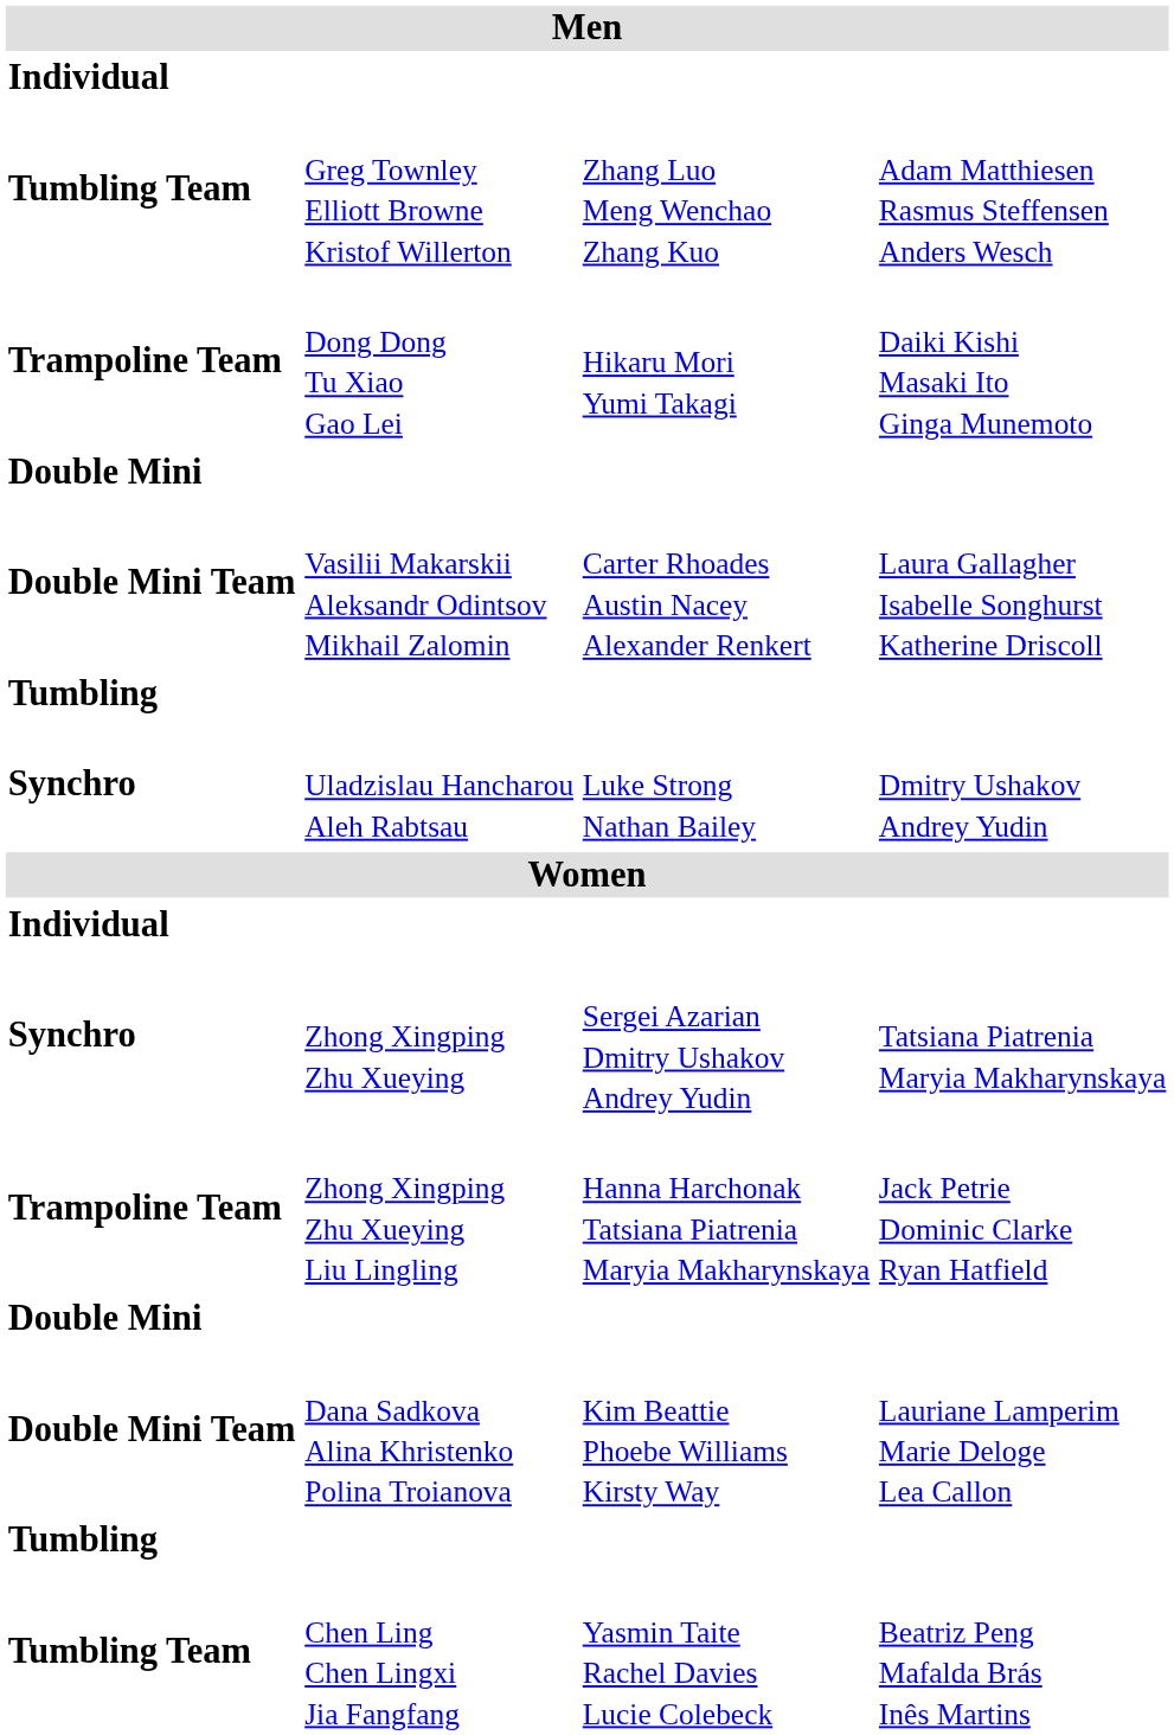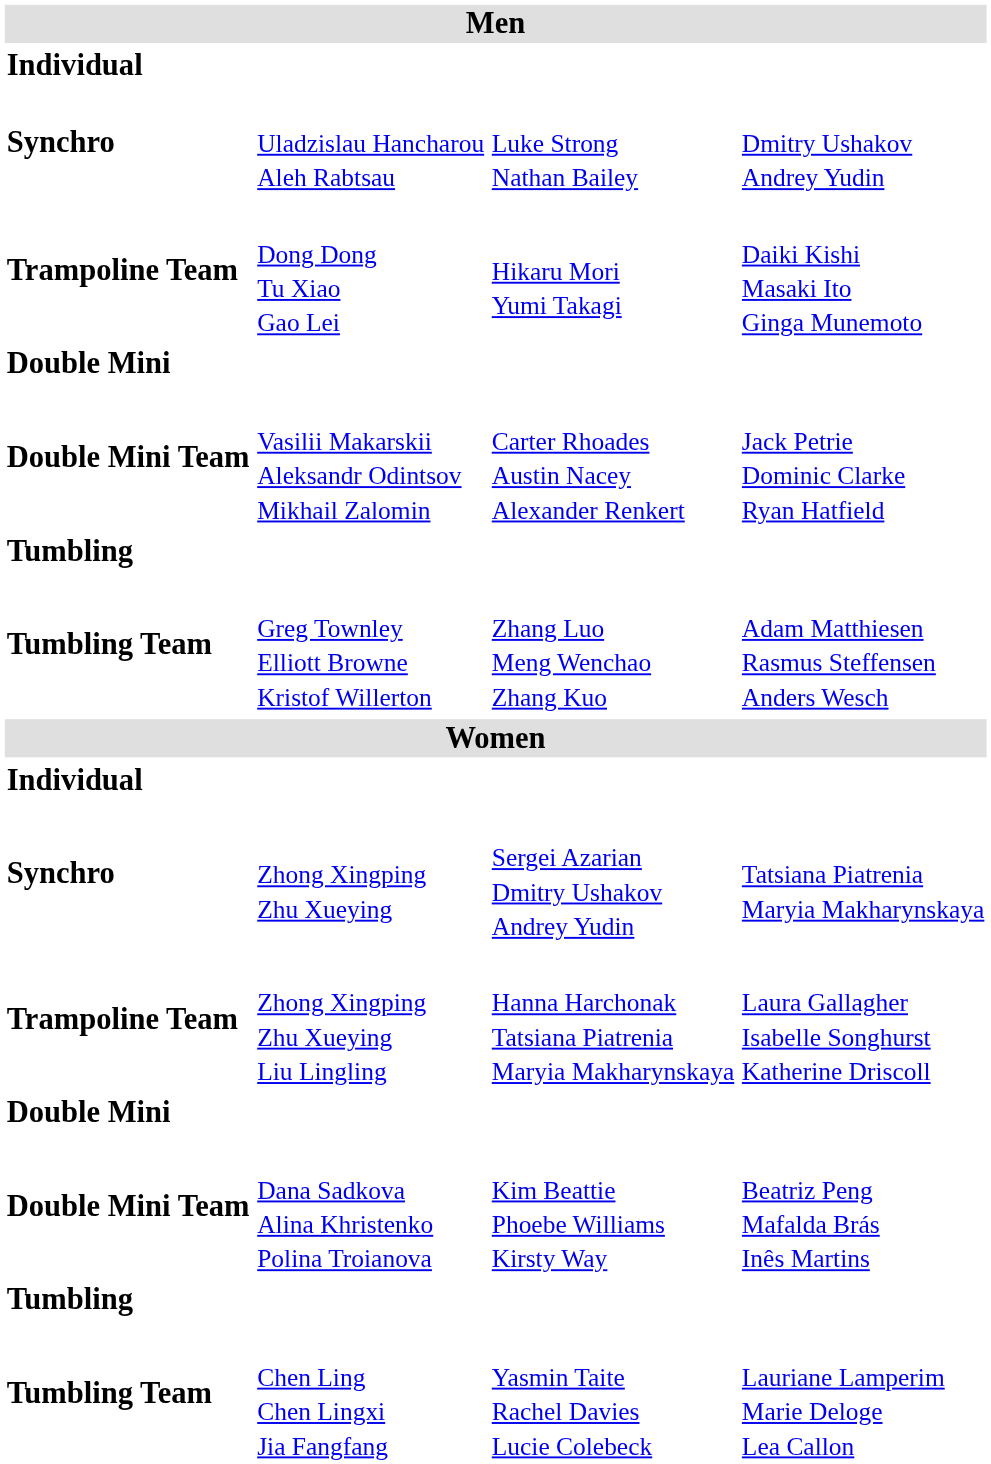rows swapped: Uladzislau Hancharou Aleh Rabtsau <-> Greg Townley Elliott Browne Kristof Willerton
Vasilii Makarskii Aleksandr Odintsov Mikhail Zalomin | column 4: Laura Gallagher Isabelle Songhurst Katherine Driscoll -> Jack Petrie Dominic Clarke Ryan Hatfield
Zhong Xingping Zhu Xueying Liu Lingling | column 4: Jack Petrie Dominic Clarke Ryan Hatfield -> Laura Gallagher Isabelle Songhurst Katherine Driscoll
Dana Sadkova Alina Khristenko Polina Troianova | column 4: Lauriane Lamperim Marie Deloge Lea Callon -> Beatriz Peng Mafalda Brás Inês Martins
Chen Ling Chen Lingxi Jia Fangfang | column 4: Beatriz Peng Mafalda Brás Inês Martins -> Lauriane Lamperim Marie Deloge Lea Callon
